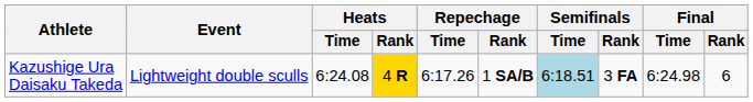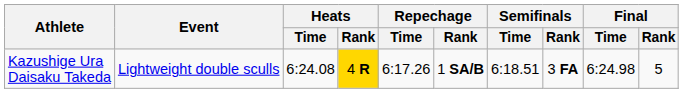Kazushige Ura Daisaku Takeda | Semifinals / Time: lightblue background -> no background
Kazushige Ura Daisaku Takeda | Final / Rank: 6 -> 5
